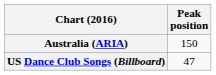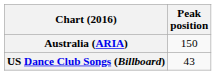US Dance Club Songs (Billboard) | Peak position: 47 -> 43
